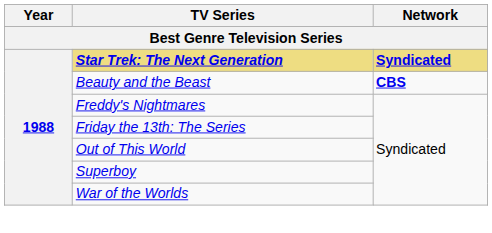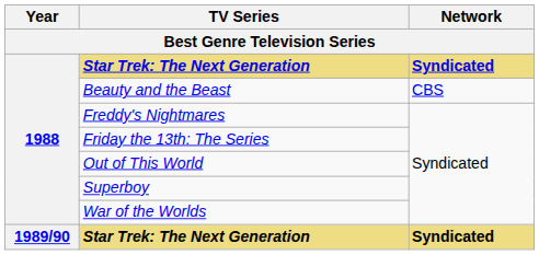Beauty and the Beast | Network: bold -> normal
+ row: 1989/90 | Star Trek: The Next Generation | Syndicated
